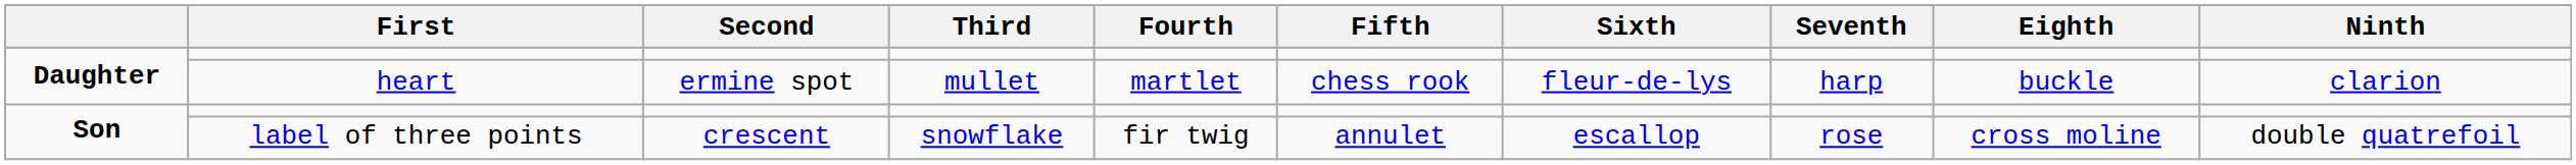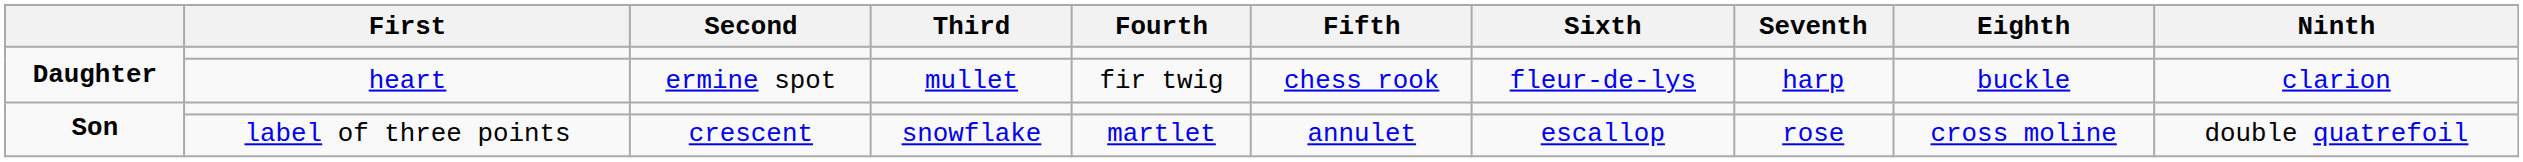heart | Fourth: martlet -> fir twig
label of three points | Fourth: fir twig -> martlet
